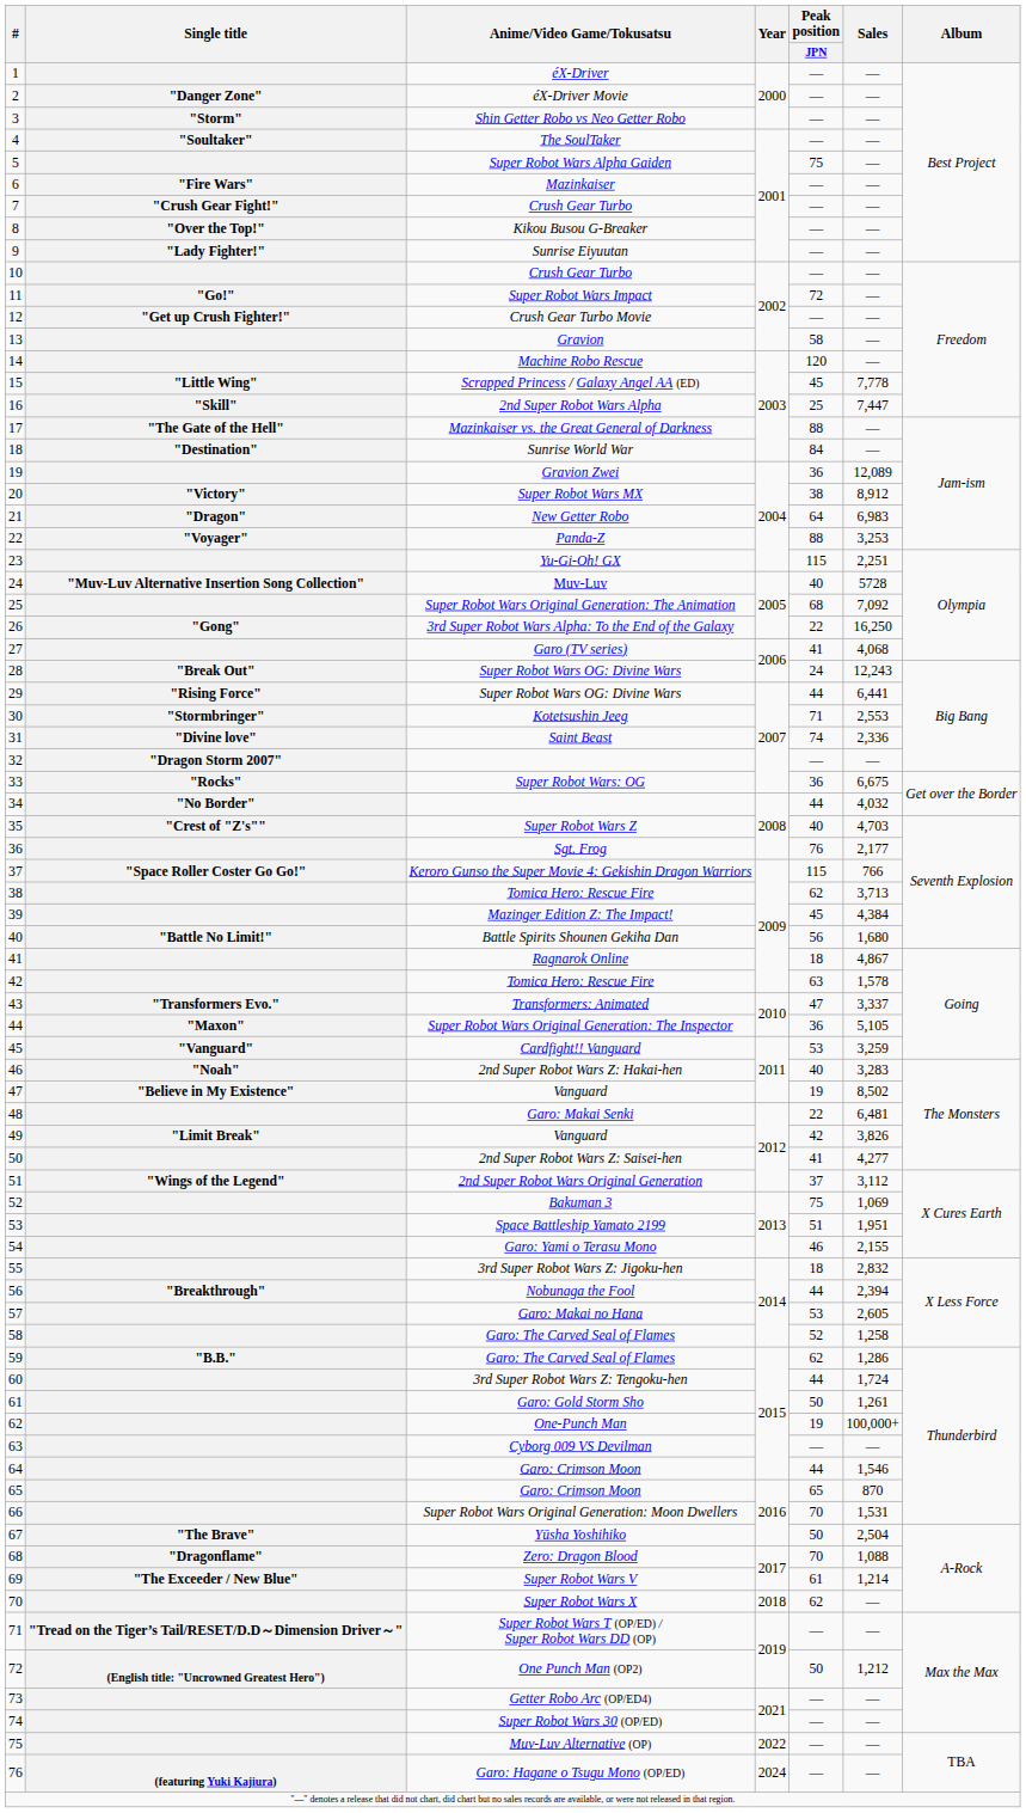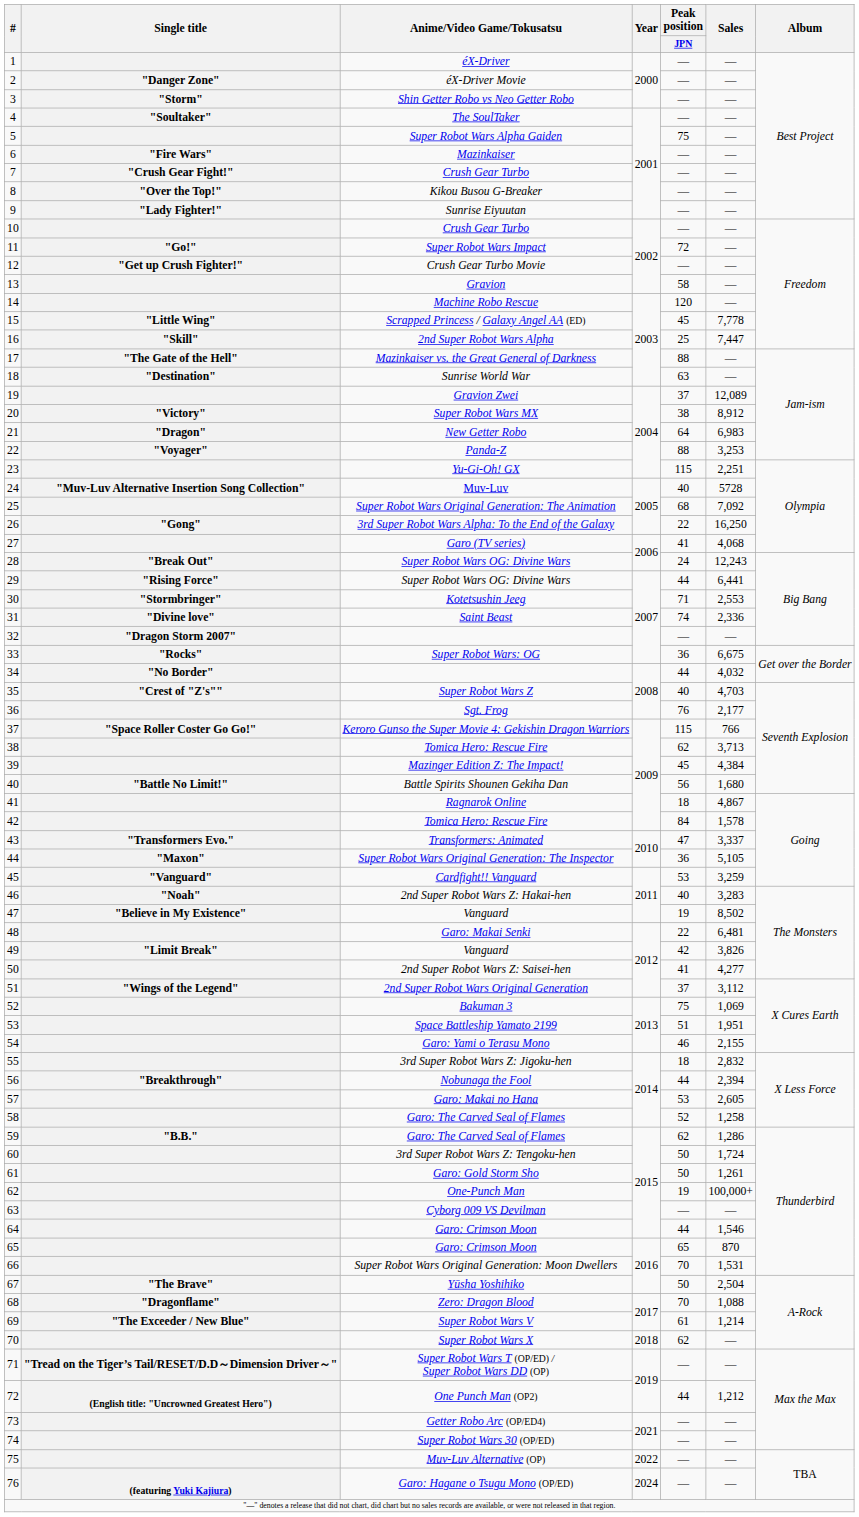Sunrise World War | Peak position / JPN: 84 -> 63
Gravion Zwei | Peak position / JPN: 36 -> 37
42 / Tomica Hero: Rescue Fire | Peak position / JPN: 63 -> 84
3rd Super Robot Wars Z: Tengoku-hen | Peak position / JPN: 44 -> 50
One Punch Man (OP2) | Peak position / JPN: 50 -> 44
